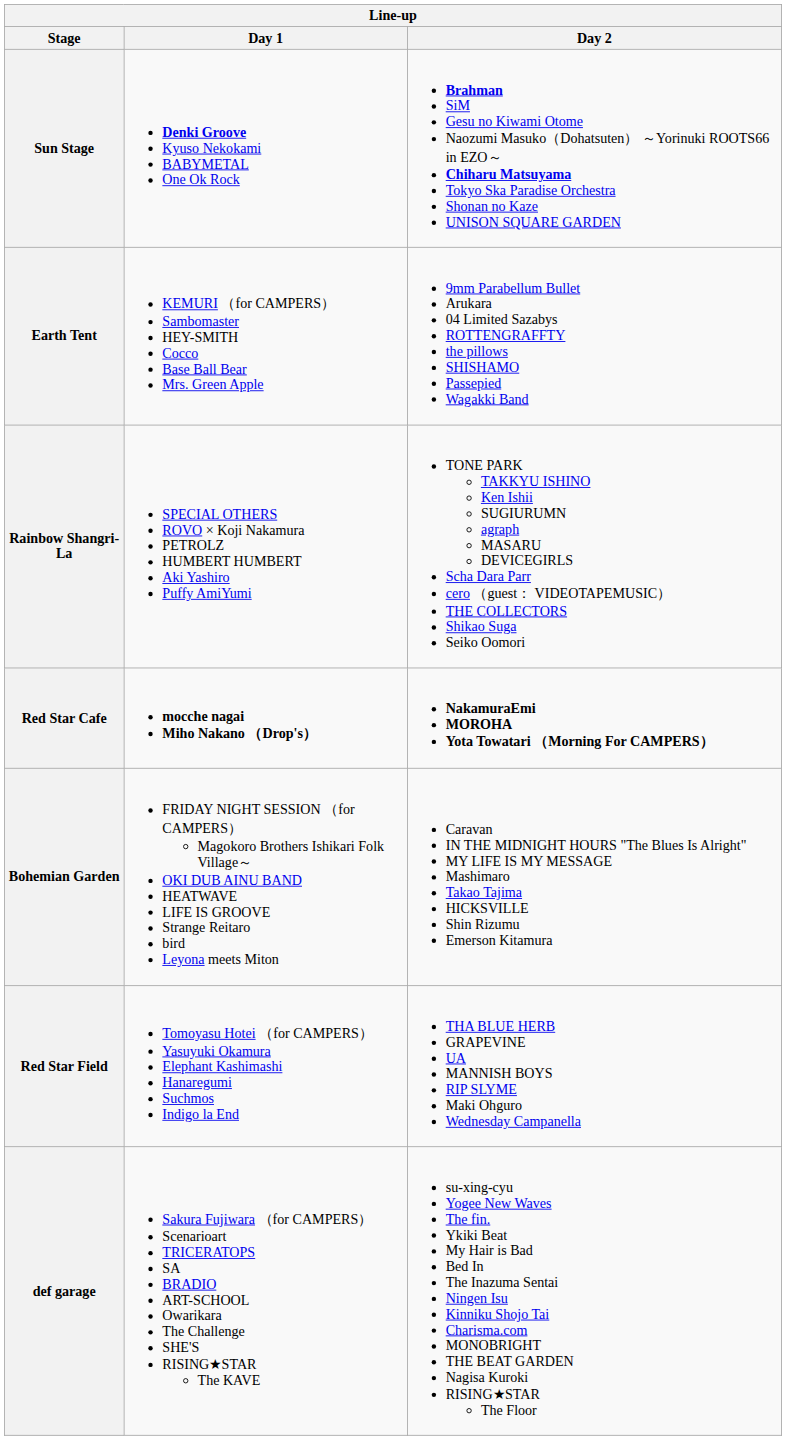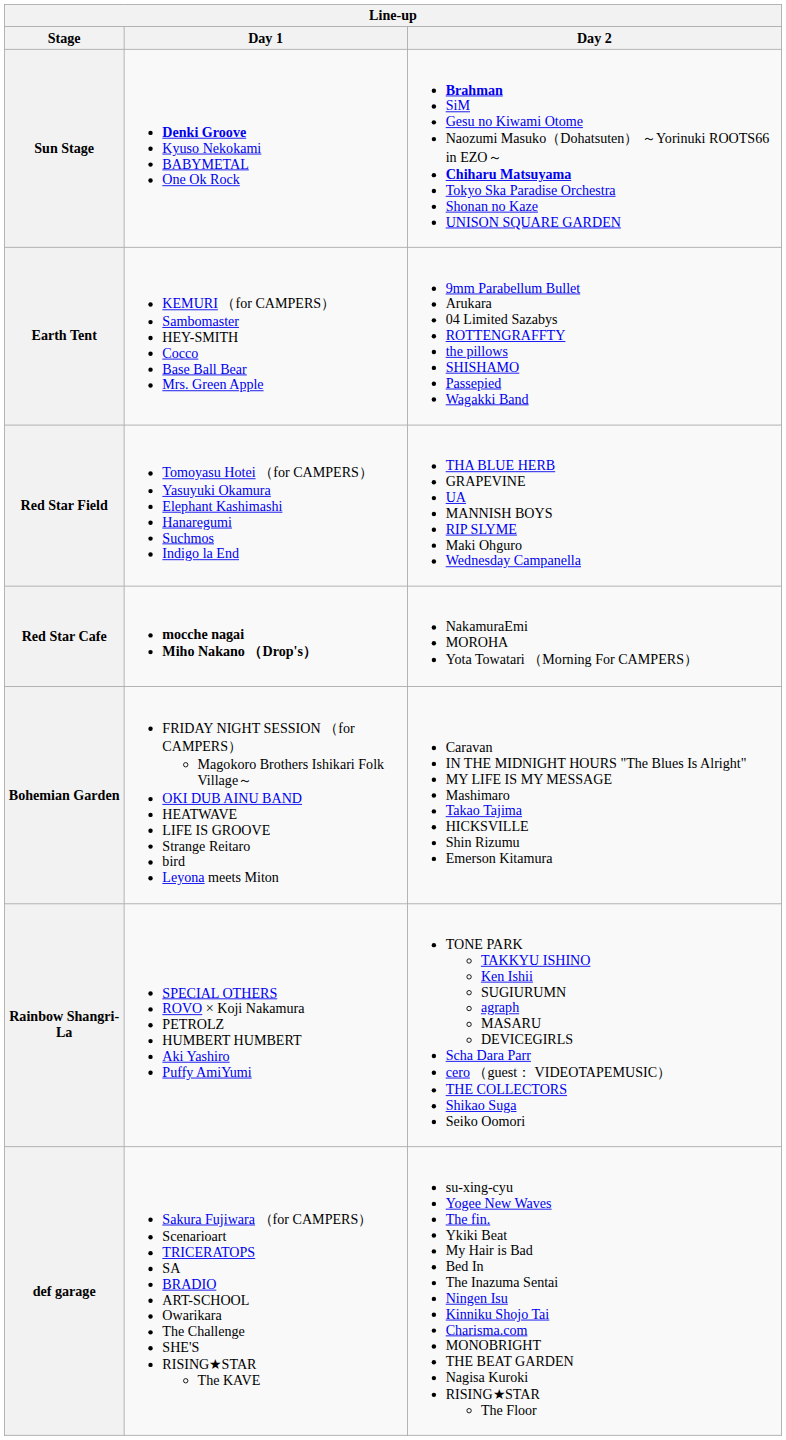rows swapped: Red Star Field <-> Rainbow Shangri-La
Red Star Cafe | Day 2: bold -> normal
